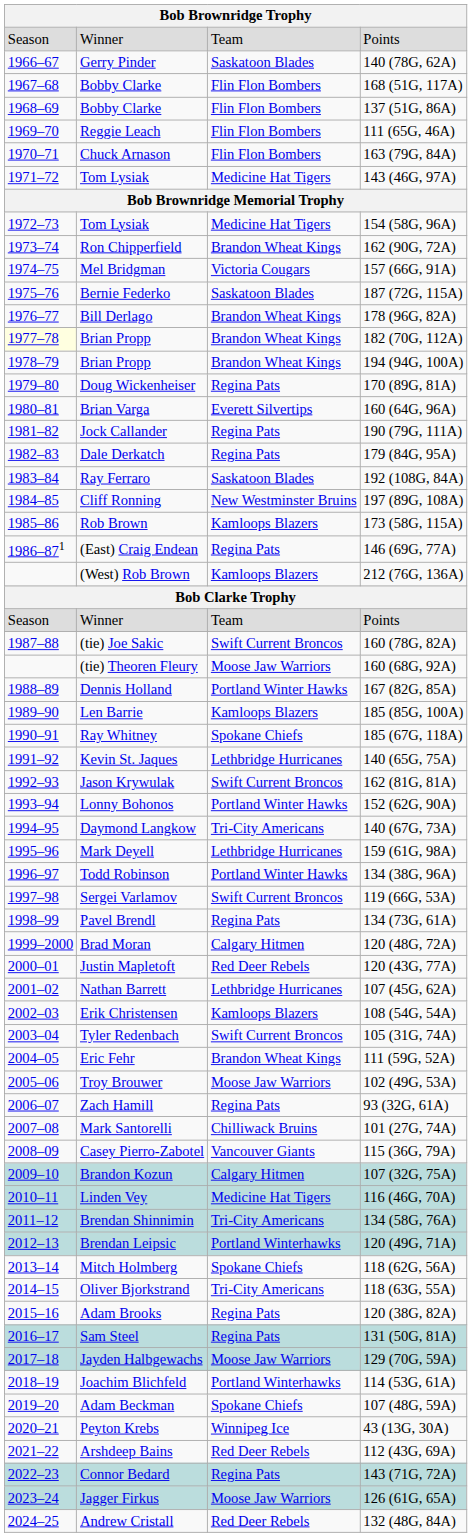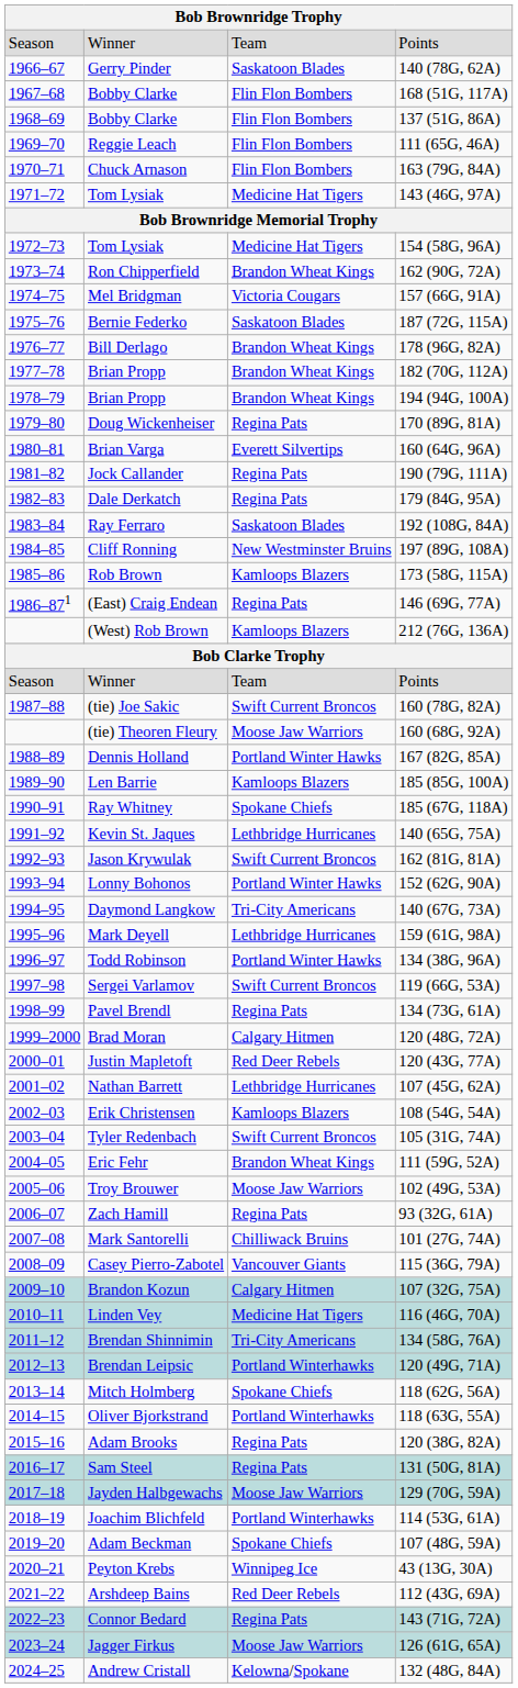182 (70G, 112A) | column 1: lightyellow background -> no background
118 (63G, 55A) | column 3: Tri-City Americans -> Portland Winterhawks
132 (48G, 84A) | column 3: Red Deer Rebels -> Kelowna/Spokane
